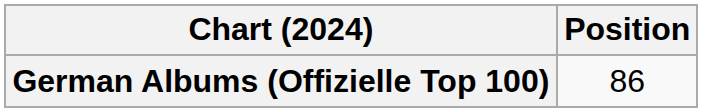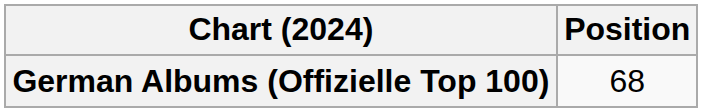German Albums (Offizielle Top 100) | Position: 86 -> 68
